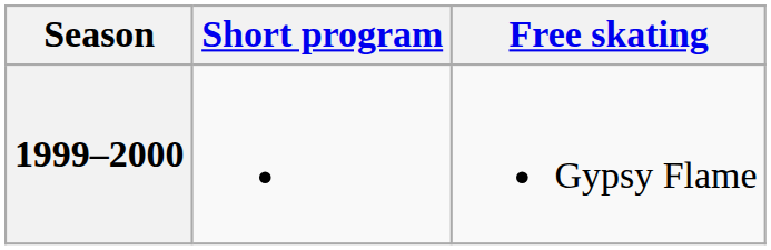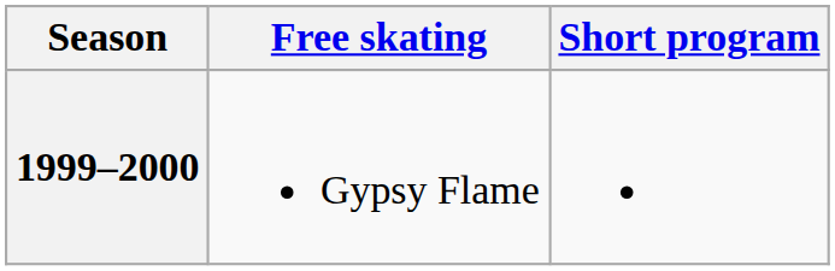columns swapped: Short program <-> Free skating
